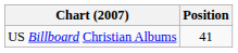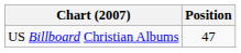US Billboard Christian Albums | Position: 41 -> 47
